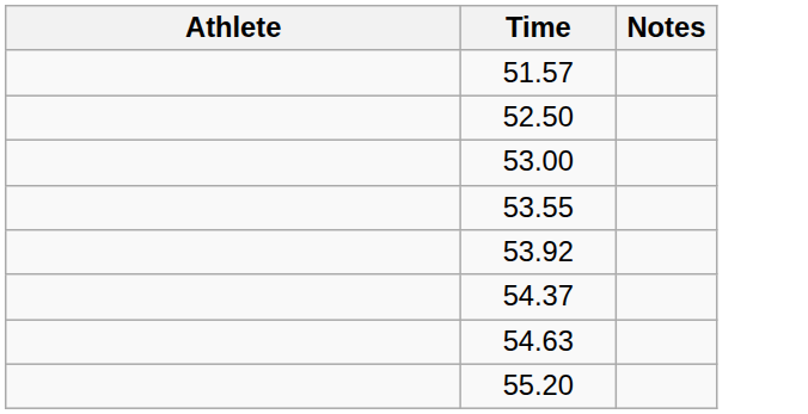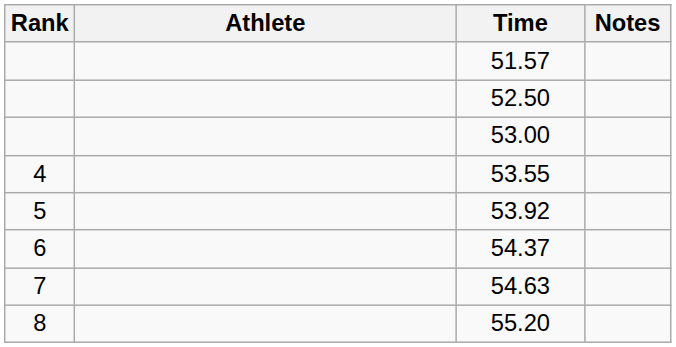+ column: Rank | 4 | 5 | 6 | 7 | 8
